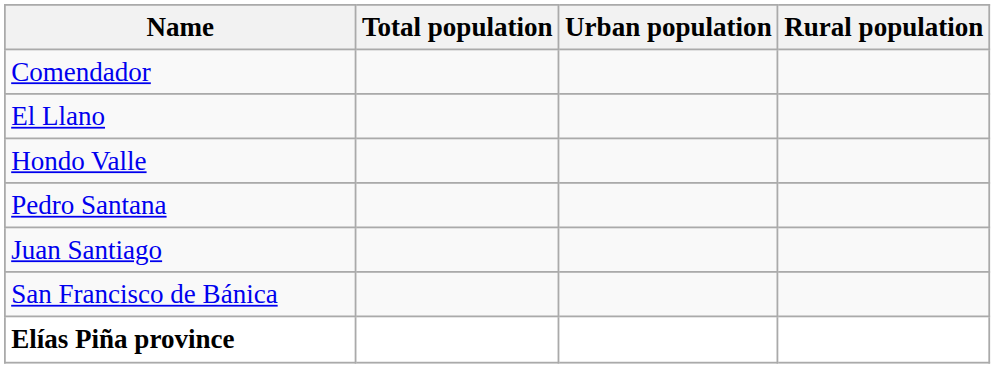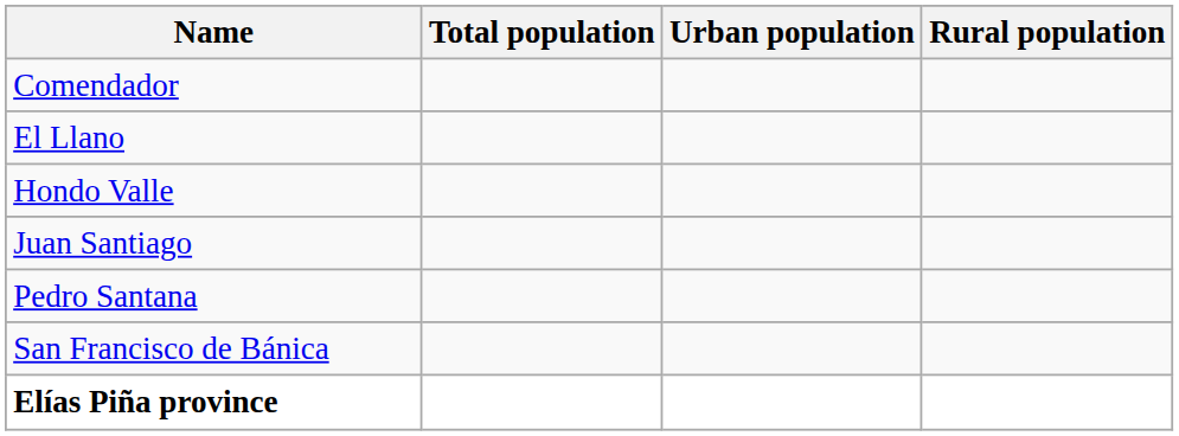rows swapped: Juan Santiago <-> Pedro Santana
